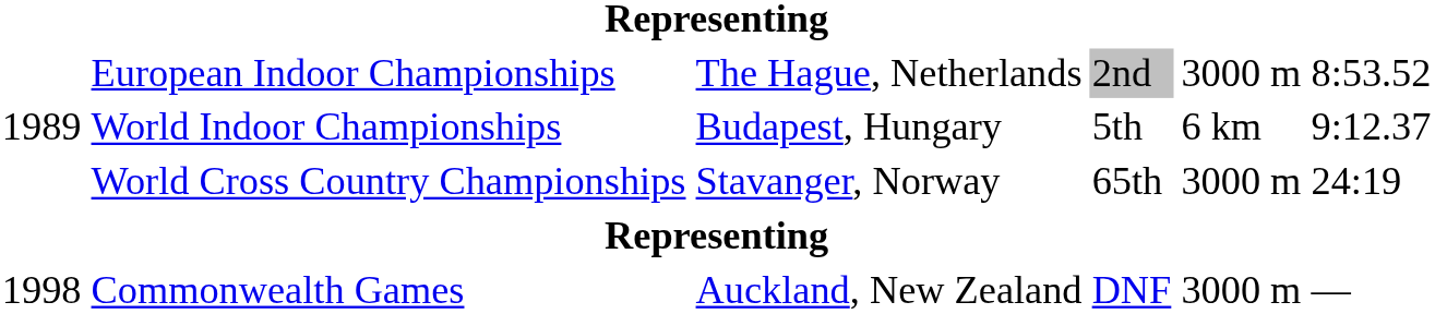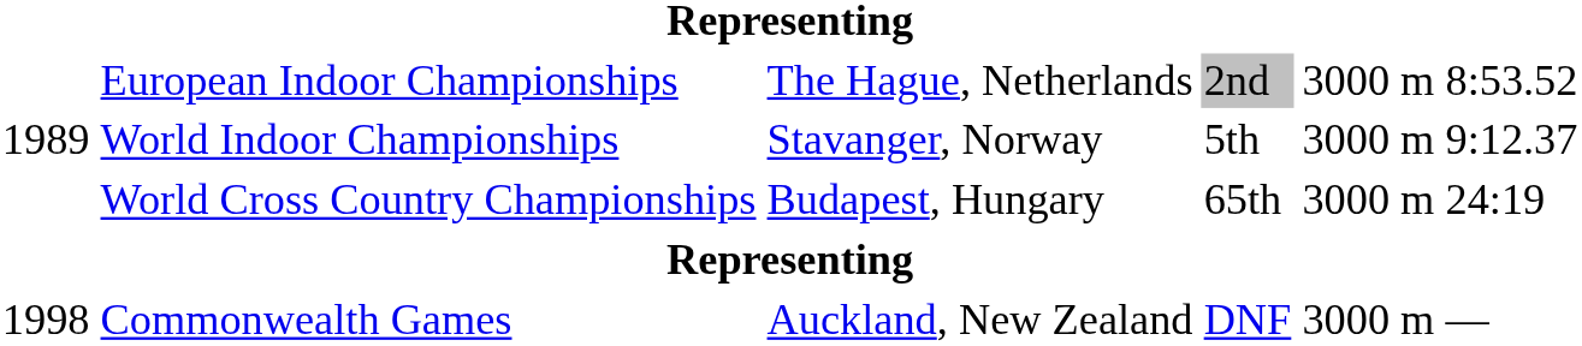World Indoor Championships | column 3: Budapest, Hungary -> Stavanger, Norway
World Indoor Championships | column 5: 6 km -> 3000 m
World Cross Country Championships | column 3: Stavanger, Norway -> Budapest, Hungary
